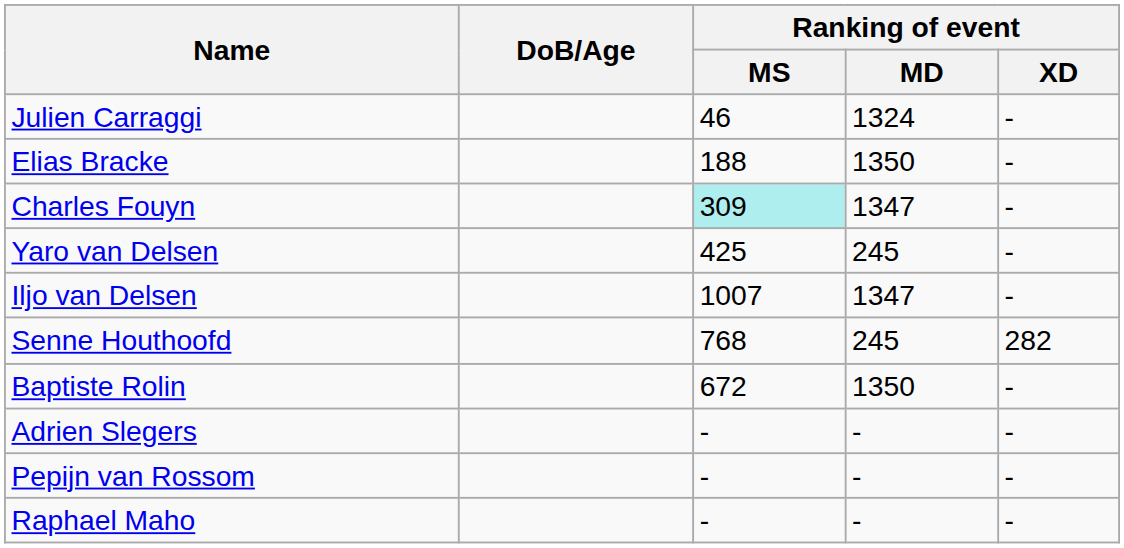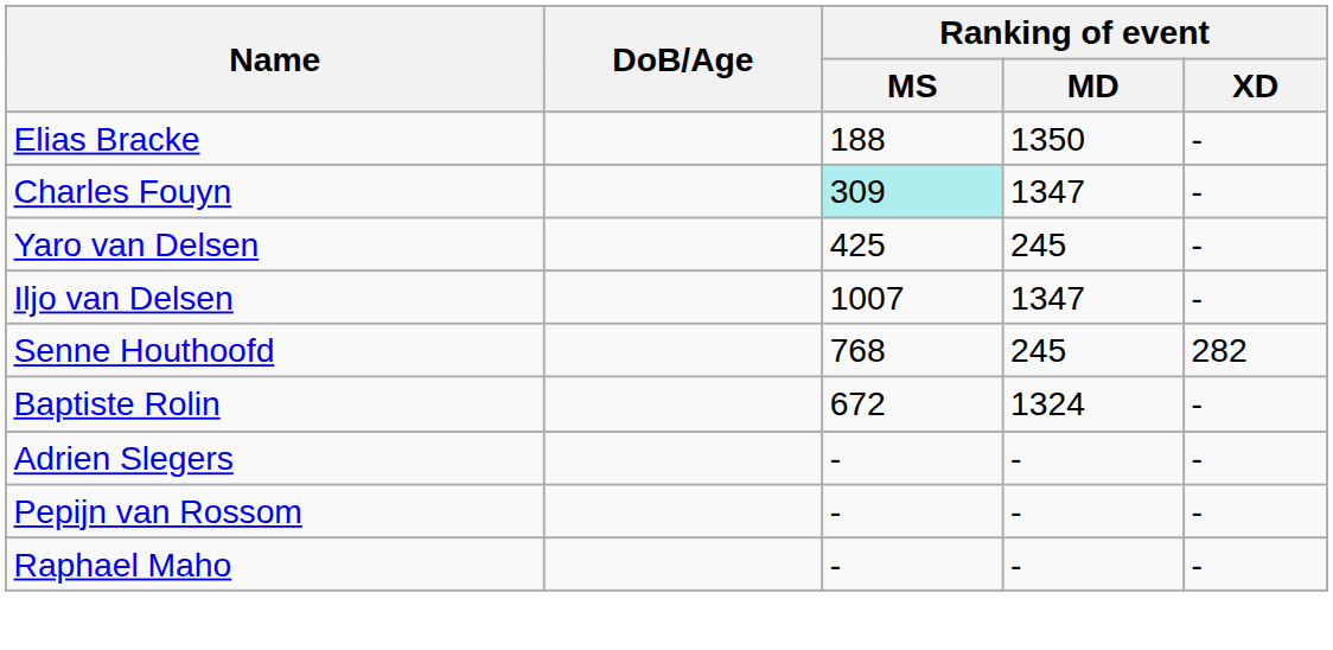- row: Julien Carraggi | 46 | 1324 | -
Baptiste Rolin | Ranking of event / MD: 1350 -> 1324
